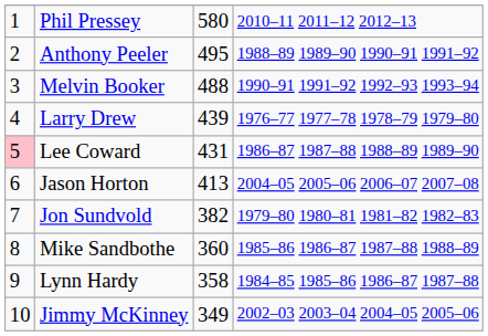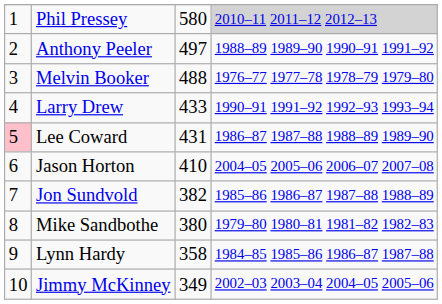Phil Pressey | column 4: no background -> lightgrey background
Anthony Peeler | column 3: 495 -> 497
Melvin Booker | column 4: 1990–91 1991–92 1992–93 1993–94 -> 1976–77 1977–78 1978–79 1979–80
Larry Drew | column 3: 439 -> 433
Larry Drew | column 4: 1976–77 1977–78 1978–79 1979–80 -> 1990–91 1991–92 1992–93 1993–94
Jason Horton | column 3: 413 -> 410
Jon Sundvold | column 4: 1979–80 1980–81 1981–82 1982–83 -> 1985–86 1986–87 1987–88 1988–89
Mike Sandbothe | column 3: 360 -> 380
Mike Sandbothe | column 4: 1985–86 1986–87 1987–88 1988–89 -> 1979–80 1980–81 1981–82 1982–83
